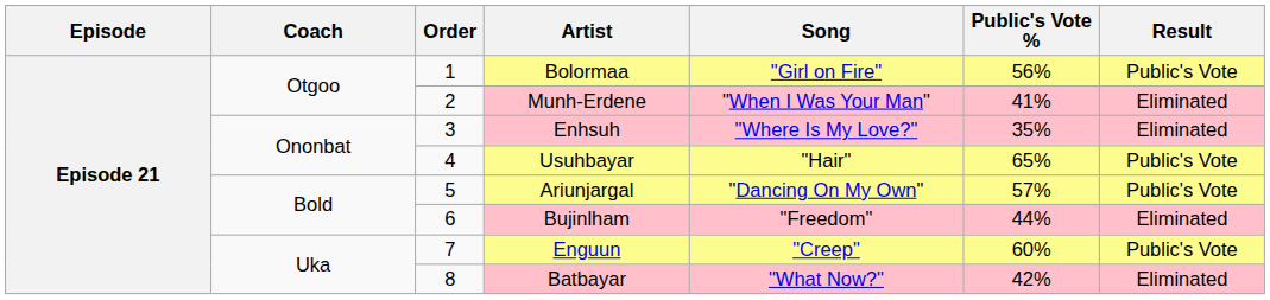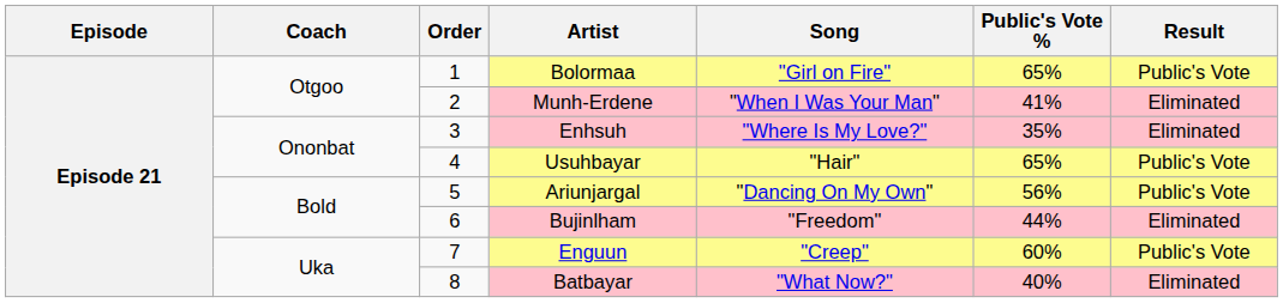Bolormaa | Public's Vote %: 56% -> 65%
Ariunjargal | Public's Vote %: 57% -> 56%
Batbayar | Public's Vote %: 42% -> 40%
